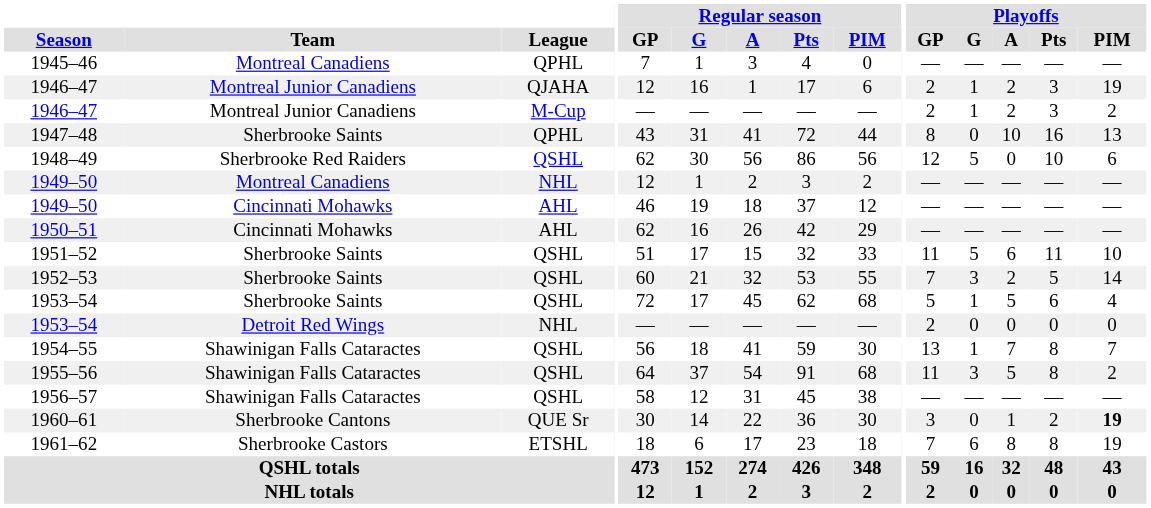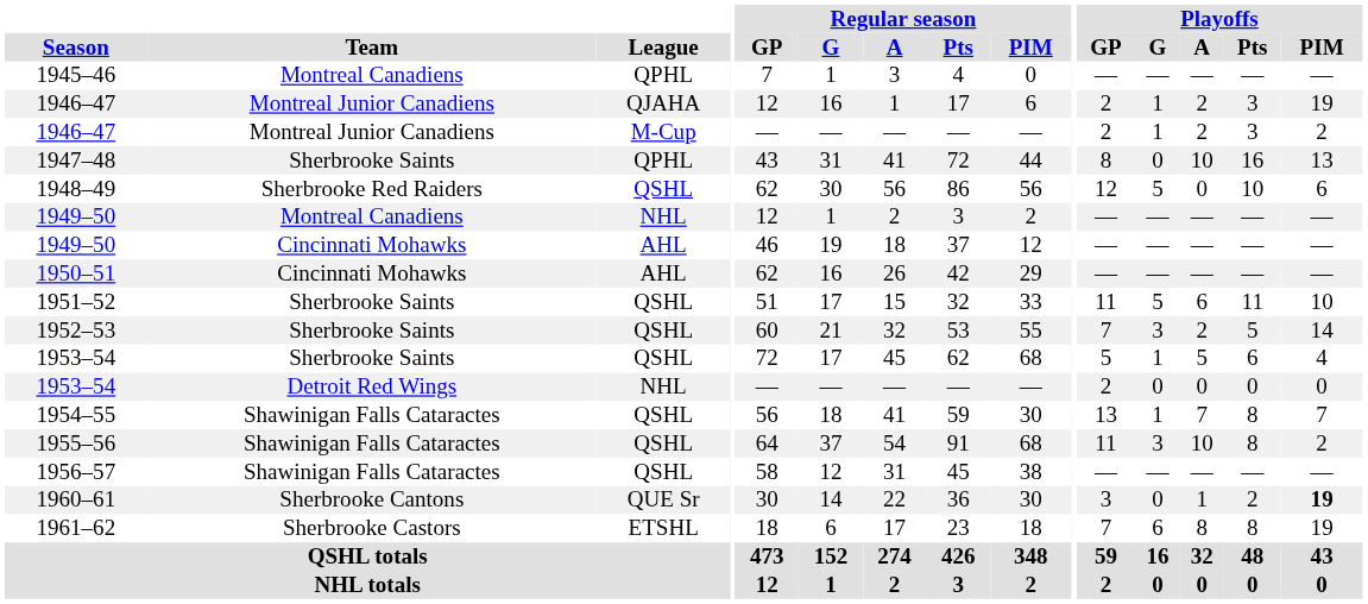1955–56 | Playoffs / A: 5 -> 10
